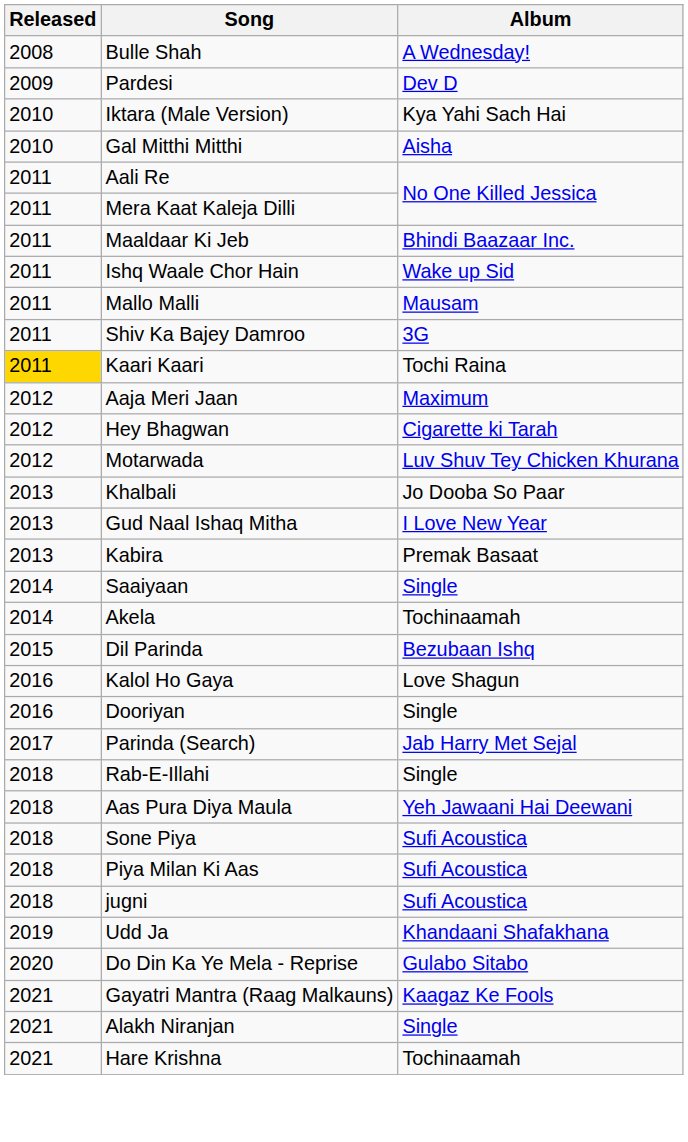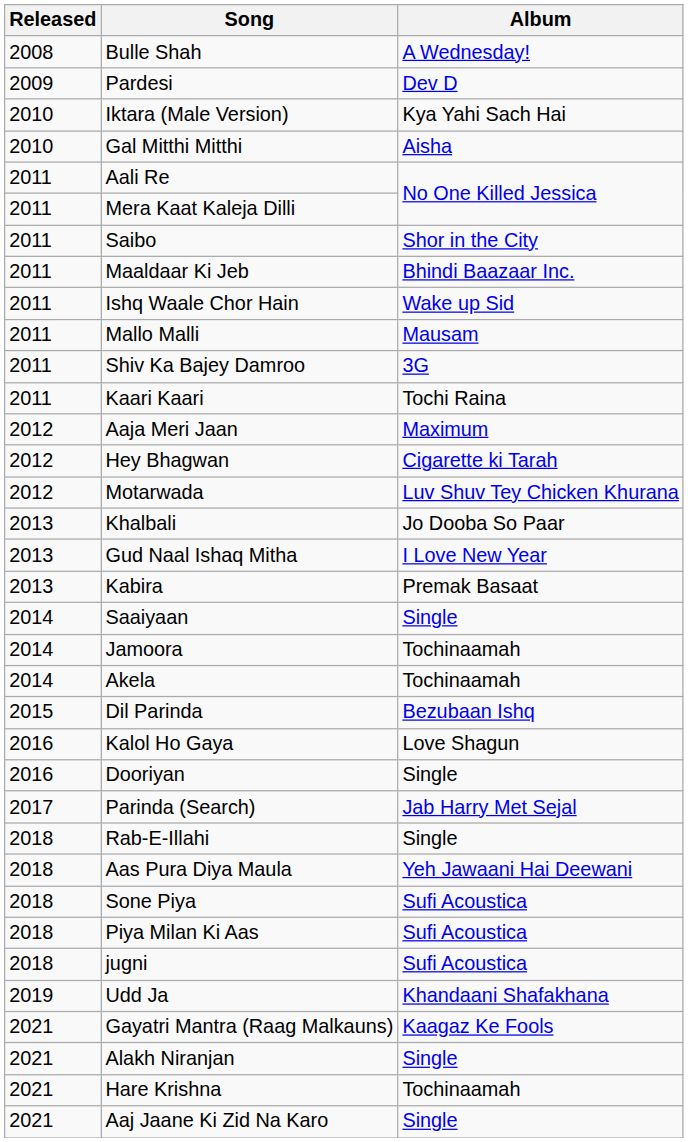+ row: 2011 | Saibo | Shor in the City
Kaari Kaari | Released: gold background -> no background
+ row: 2014 | Jamoora | Tochinaamah
- row: 2020 | Do Din Ka Ye Mela - Reprise | Gulabo Sitabo
+ row: 2021 | Aaj Jaane Ki Zid Na Karo | Single
